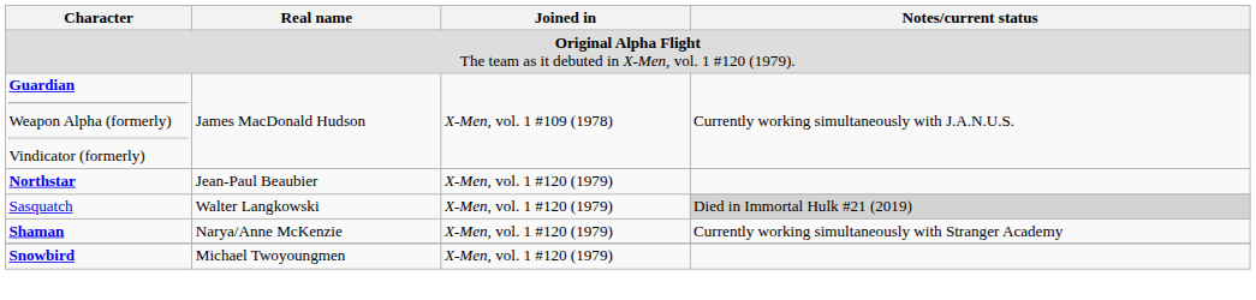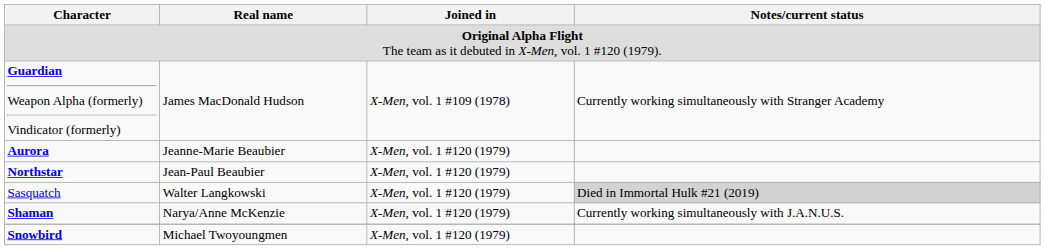Guardian Weapon Alpha (formerly) Vindicator (formerly) | Notes/current status: Currently working simultaneously with J.A.N.U.S. -> Currently working simultaneously with Stranger Academy
+ row: Aurora | Jeanne-Marie Beaubier | X-Men, vol. 1 #120 (1979)
Shaman | Notes/current status: Currently working simultaneously with Stranger Academy -> Currently working simultaneously with J.A.N.U.S.
